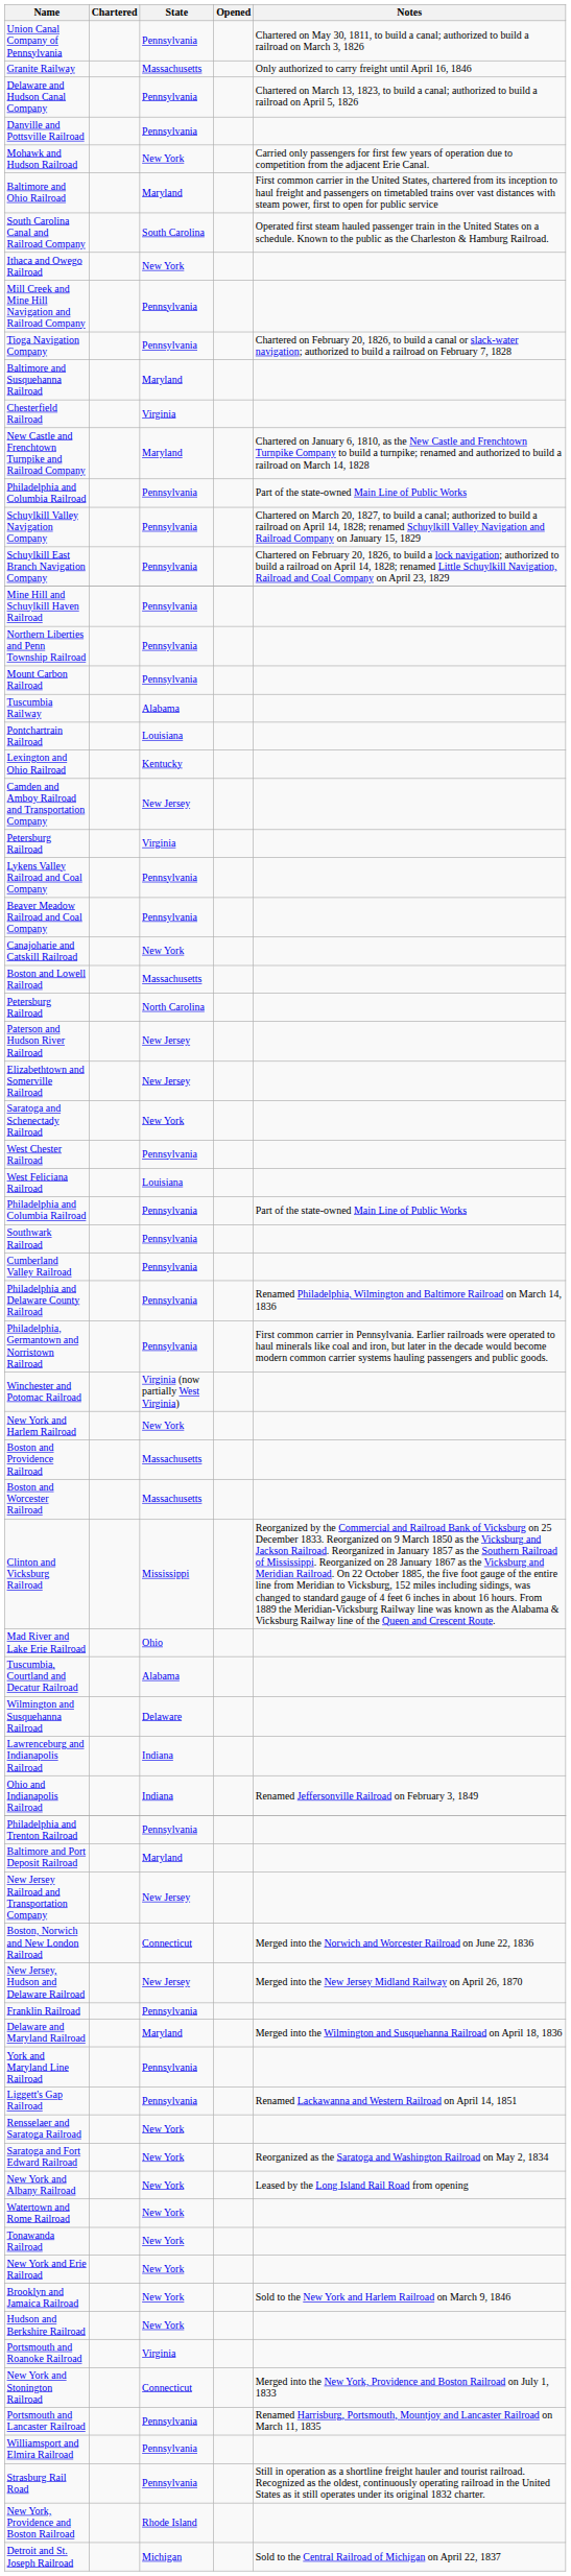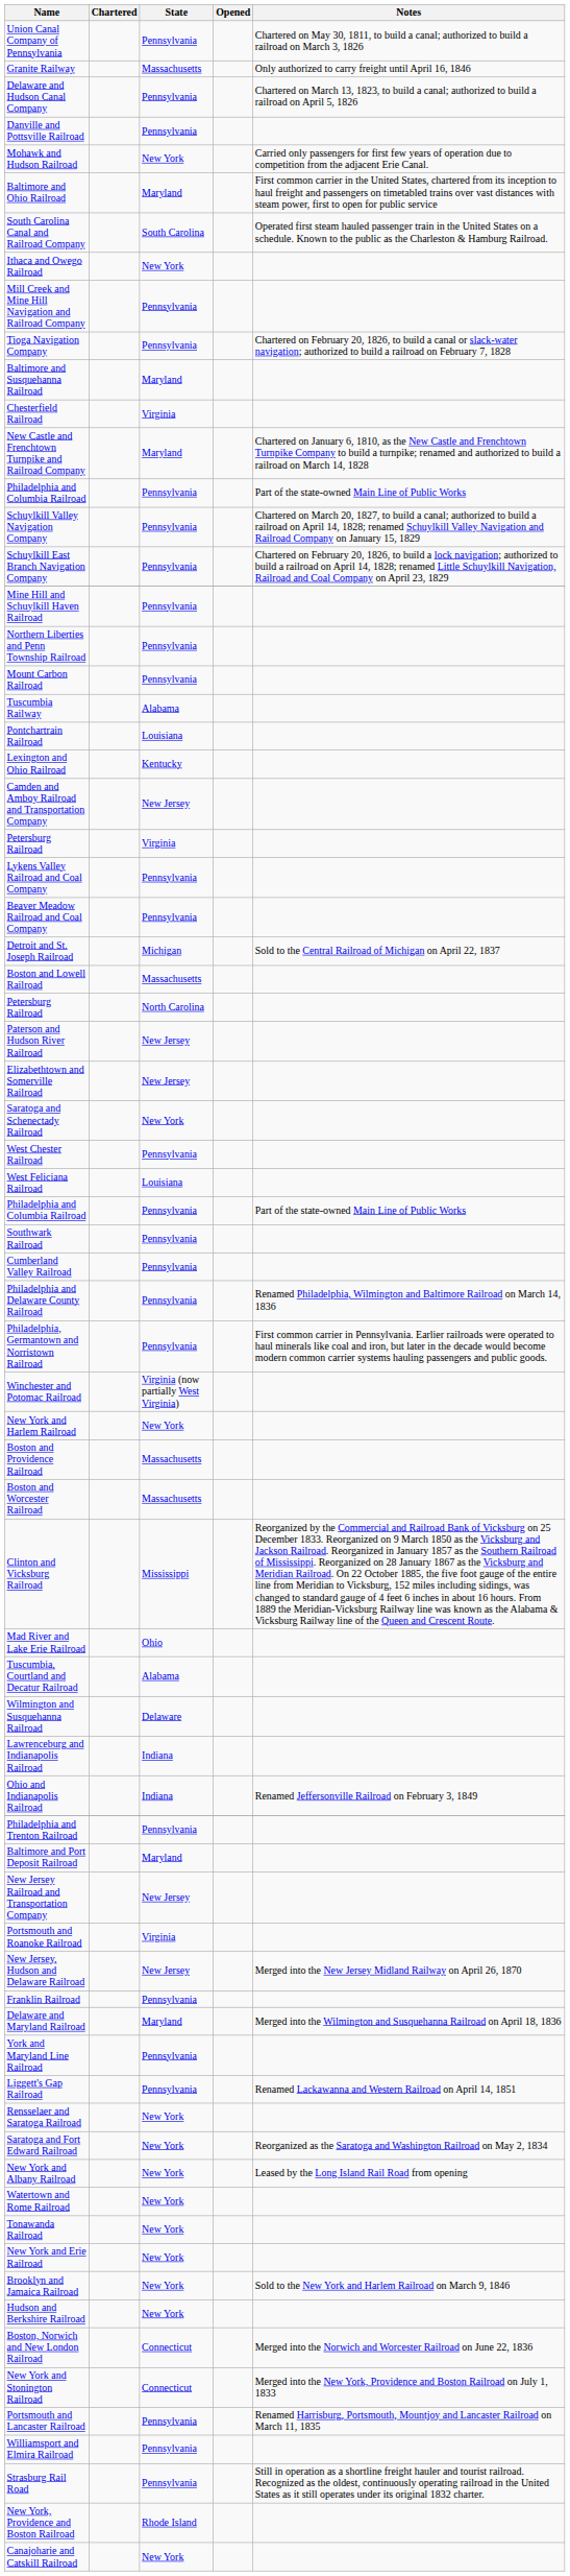rows swapped: Canajoharie and Catskill Railroad <-> Detroit and St. Joseph Railroad
rows swapped: Portsmouth and Roanoke Railroad <-> Boston, Norwich and New London Railroad
